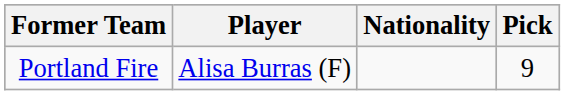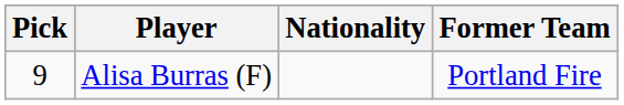columns swapped: Pick <-> Former Team
